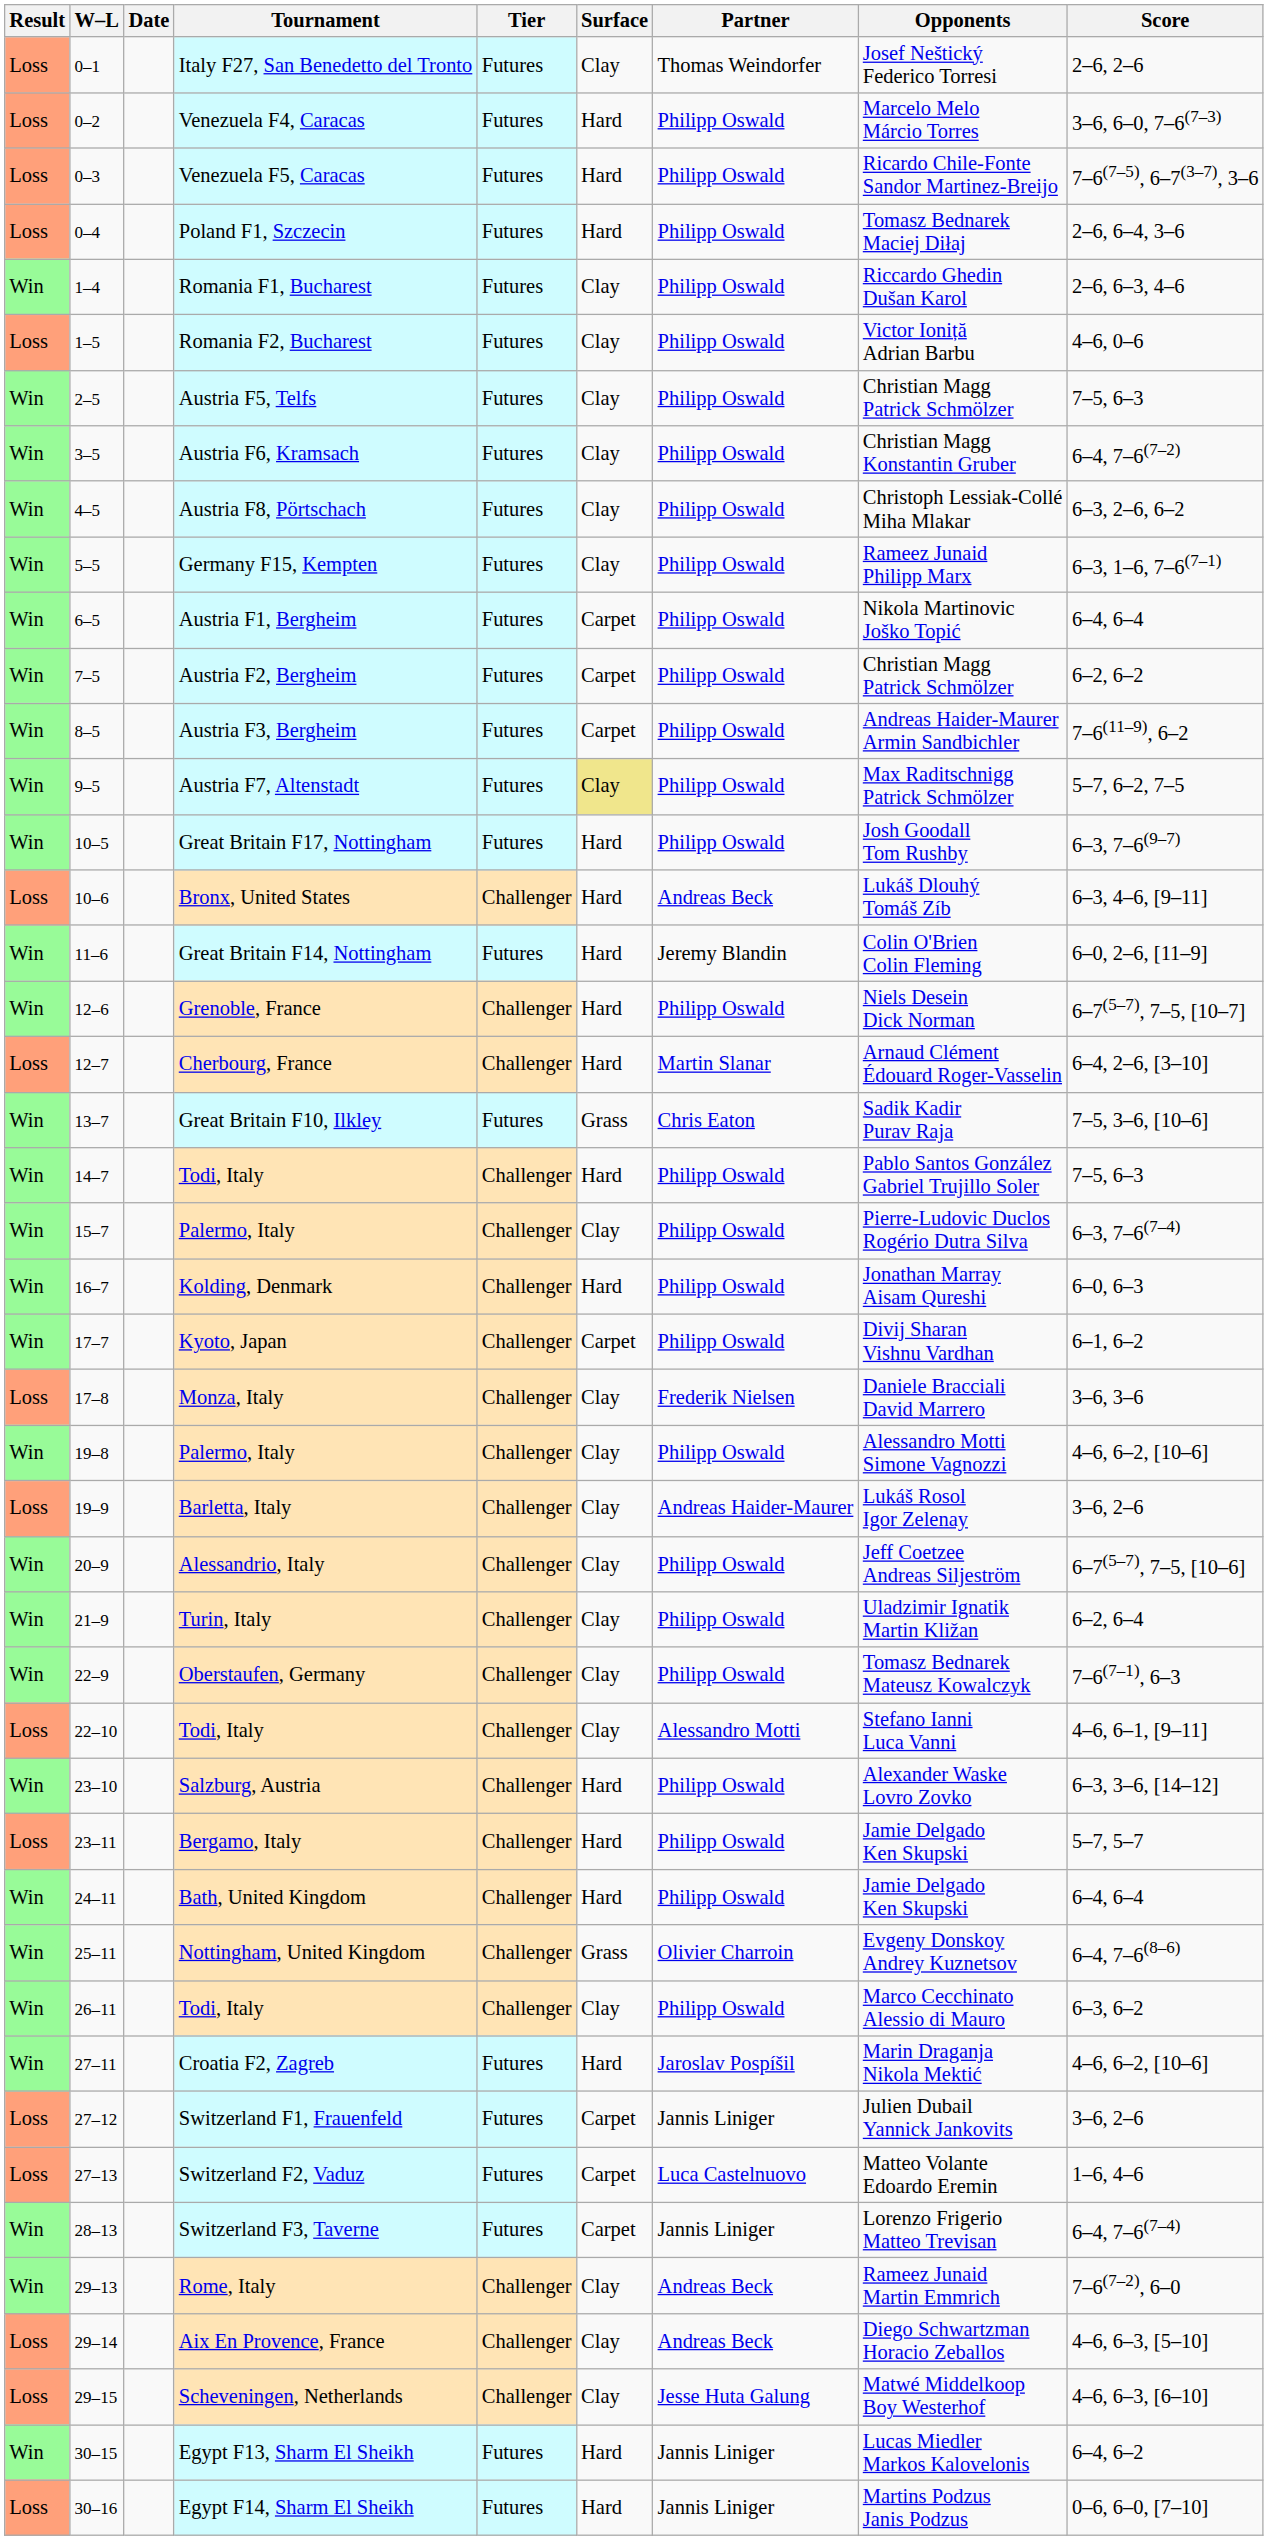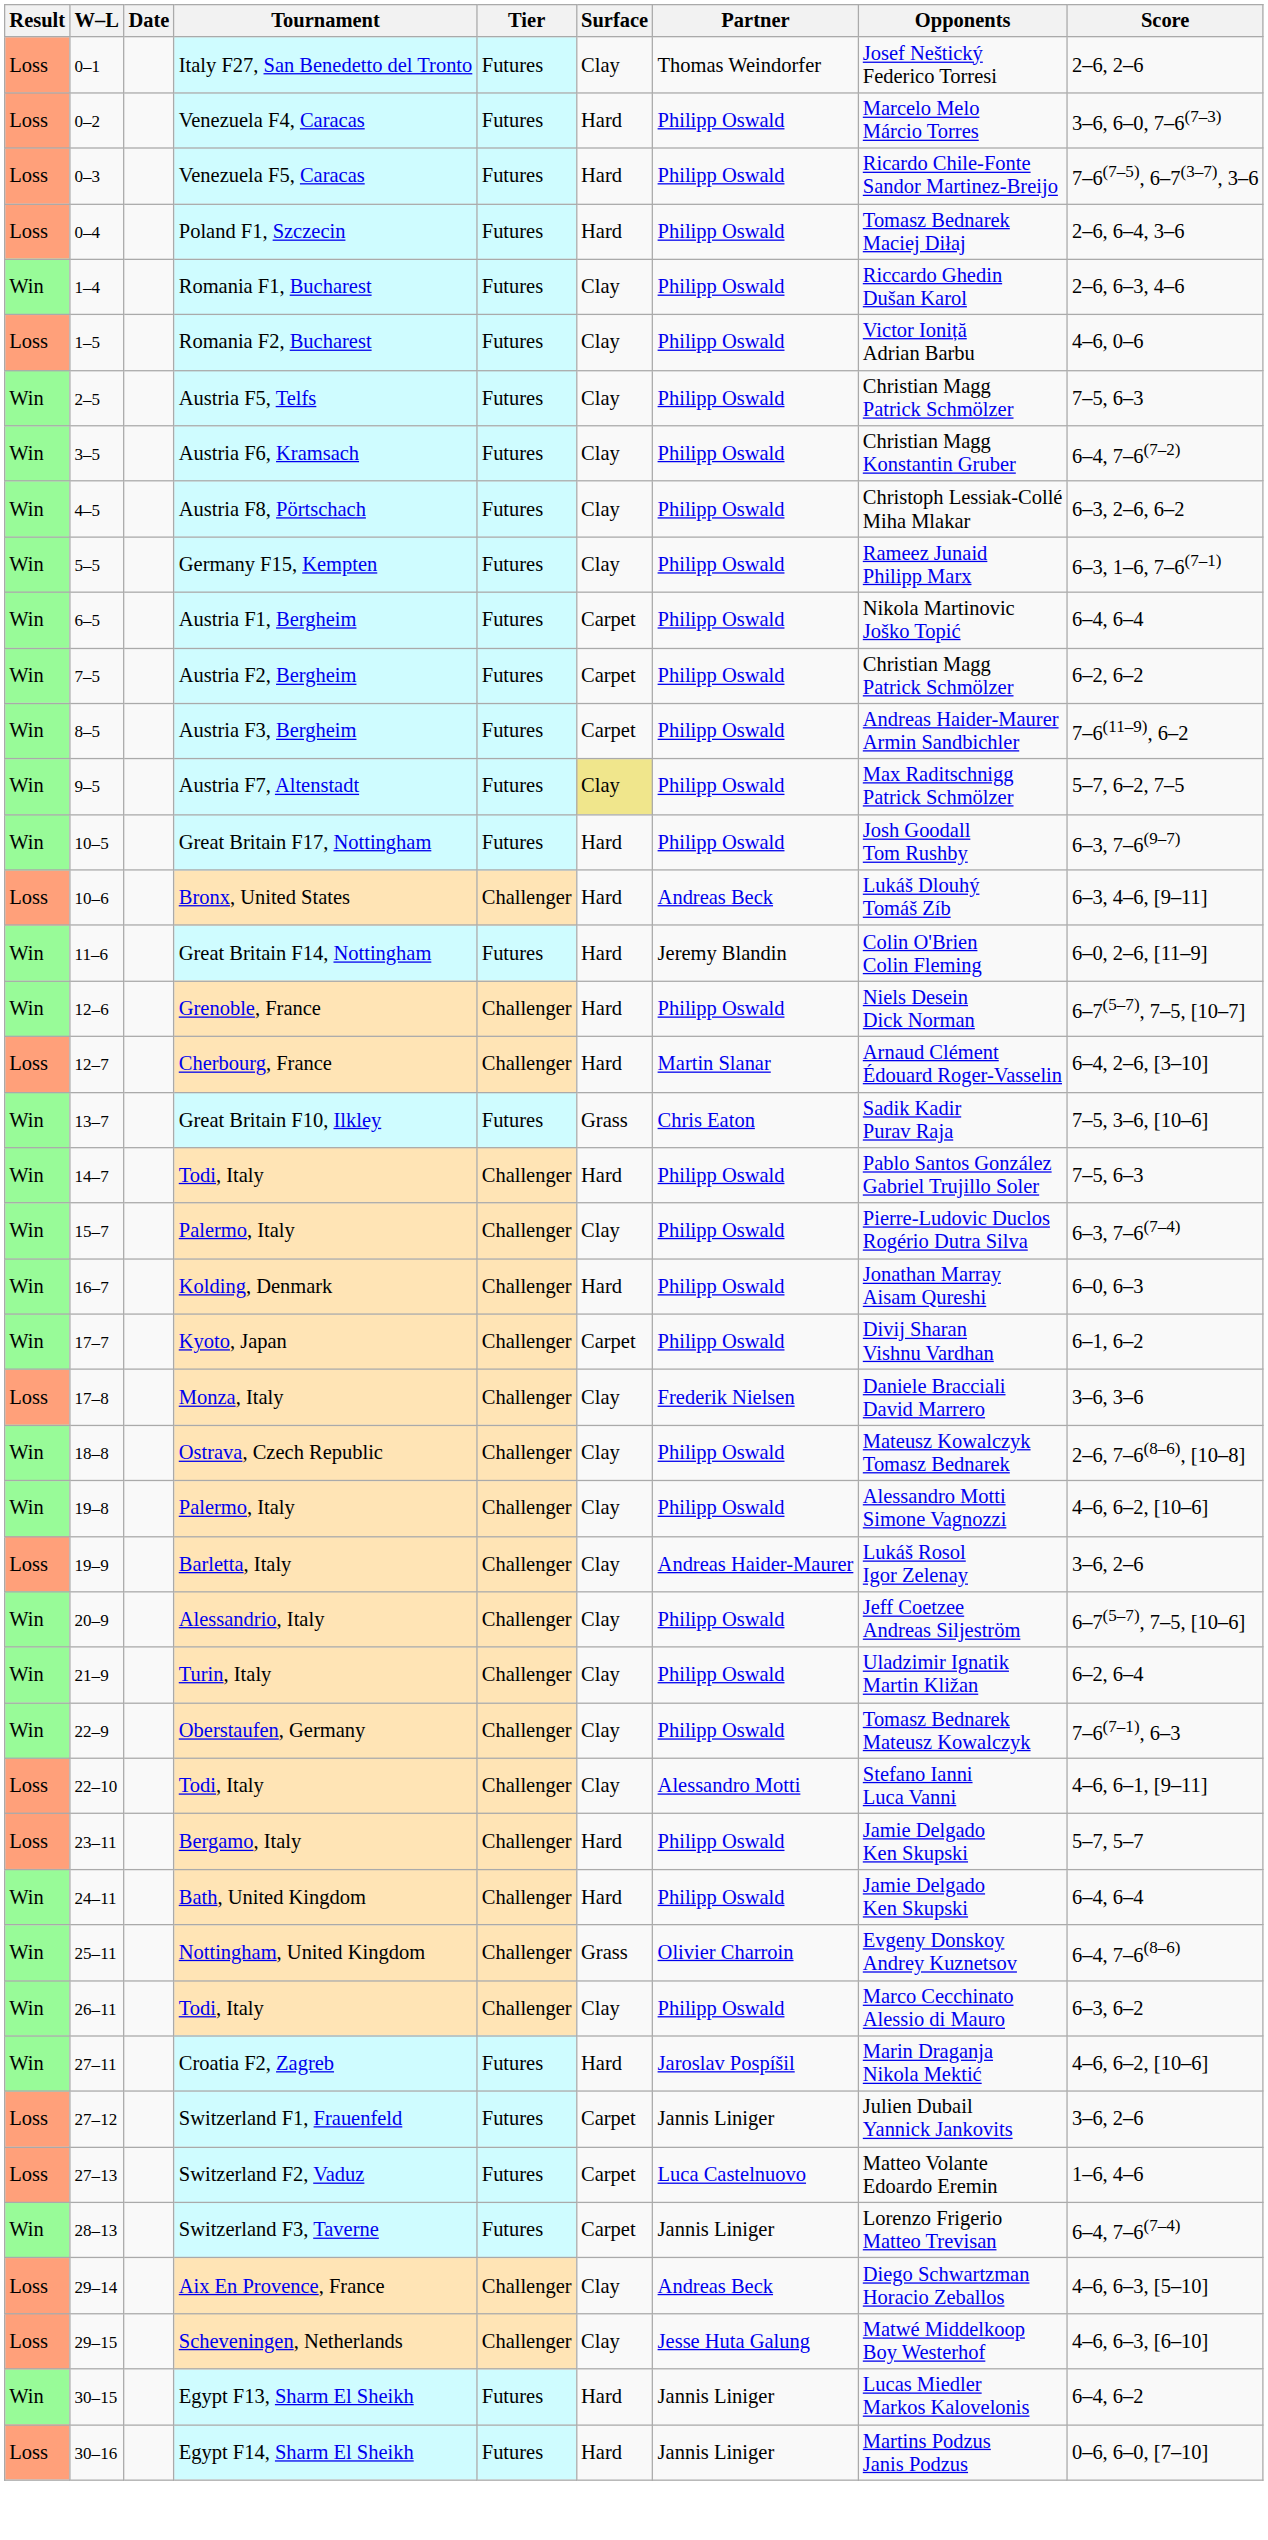+ row: Win | 18–8 | Ostrava, Czech Republic | Challenger | Clay | Philipp Oswald | Mateusz Kowalczyk Tomasz Bednarek | 2–6, 7–6(8–6), [10–8]
- row: Win | 23–10 | Salzburg, Austria | Challenger | Hard | Philipp Oswald | Alexander Waske Lovro Zovko | 6–3, 3–6, [14–12]
- row: Win | 29–13 | Rome, Italy | Challenger | Clay | Andreas Beck | Rameez Junaid Martin Emmrich | 7–6(7–2), 6–0
